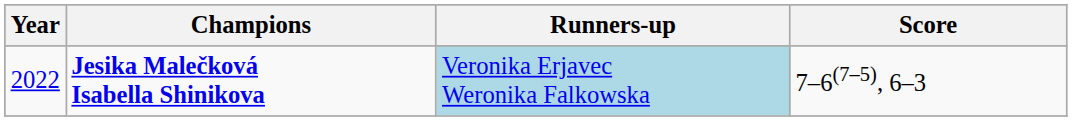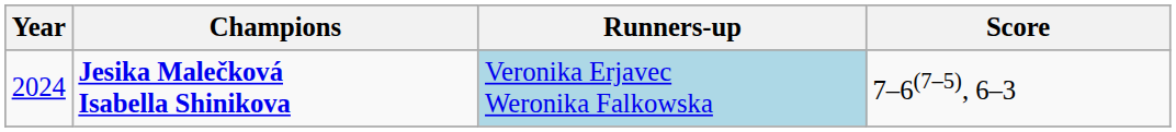Jesika Malečková Isabella Shinikova | Year: 2022 -> 2024
